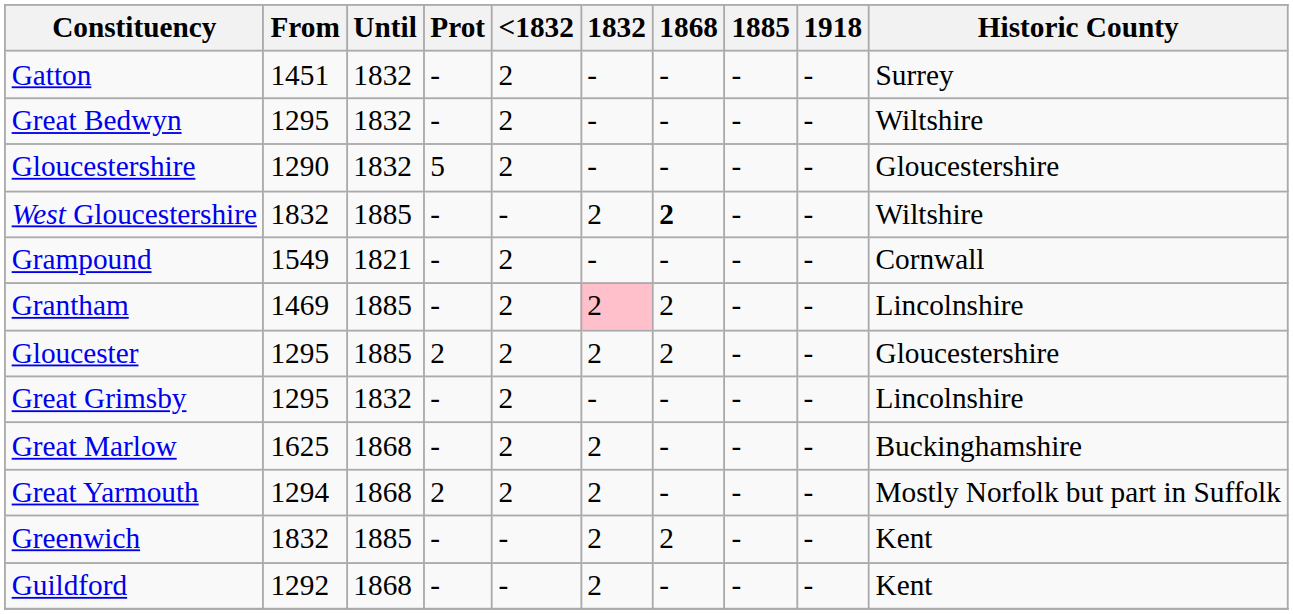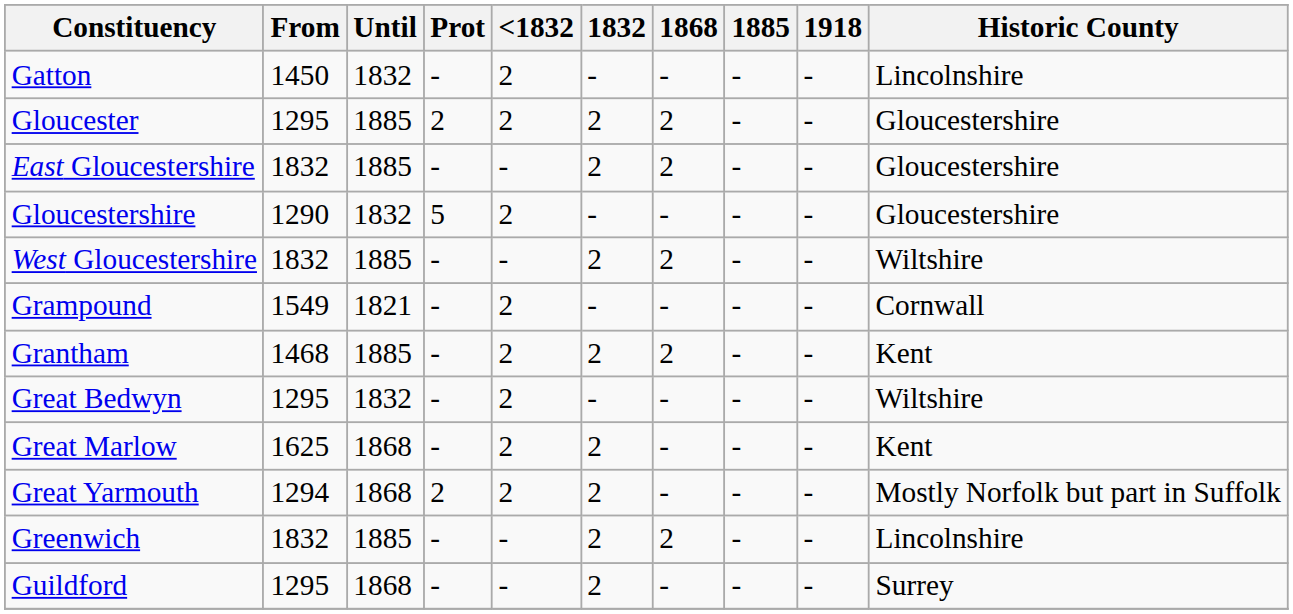Gatton | From: 1451 -> 1450
Gatton | Historic County: Surrey -> Lincolnshire
rows swapped: Gloucester <-> Great Bedwyn
+ row: East Gloucestershire | 1832 | 1885 | - | - | 2 | 2 | - | - | Gloucestershire
West Gloucestershire | 1868: bold -> normal
Grantham | From: 1469 -> 1468
Grantham | 1832: pink background -> no background
Grantham | Historic County: Lincolnshire -> Kent
- row: Great Grimsby | 1295 | 1832 | - | 2 | - | - | - | - | Lincolnshire
Great Marlow | Historic County: Buckinghamshire -> Kent
Greenwich | Historic County: Kent -> Lincolnshire
Guildford | From: 1292 -> 1295
Guildford | Historic County: Kent -> Surrey
